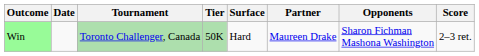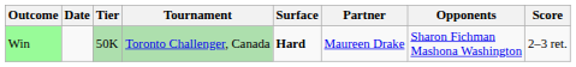columns swapped: Tournament <-> Tier
Win | Surface: normal -> bold
